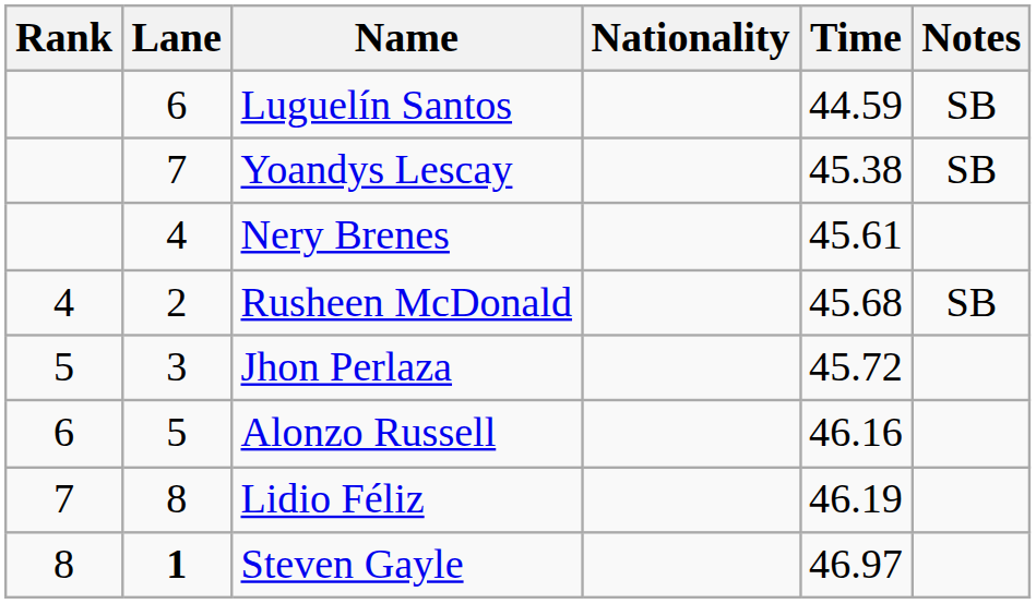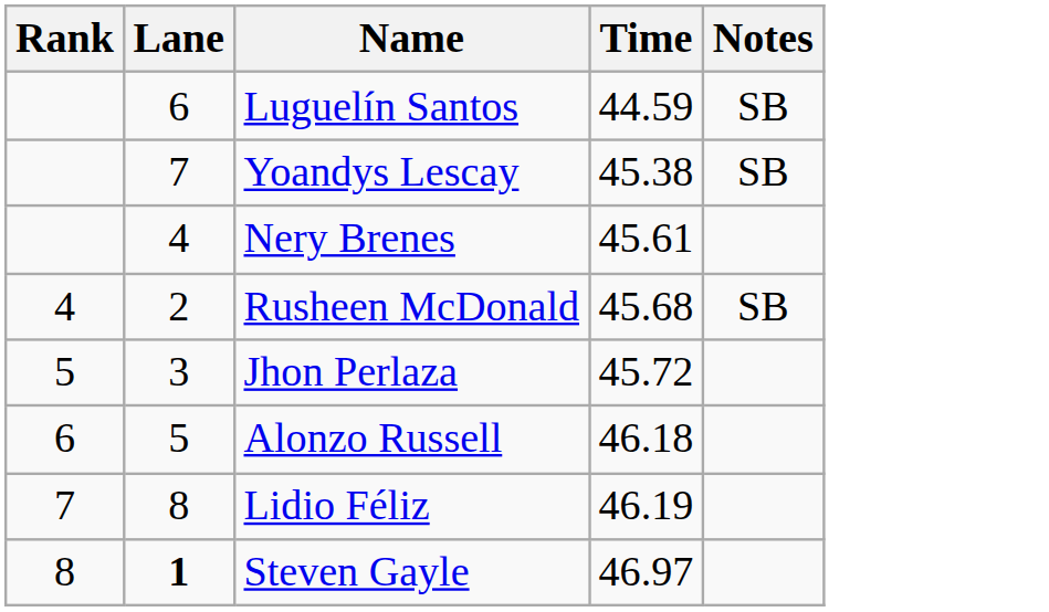- column: Nationality
Alonzo Russell | Time: 46.16 -> 46.18
